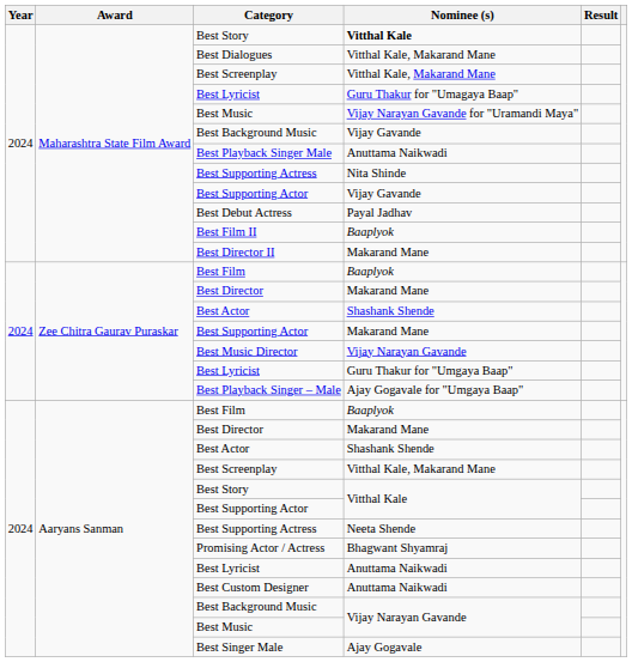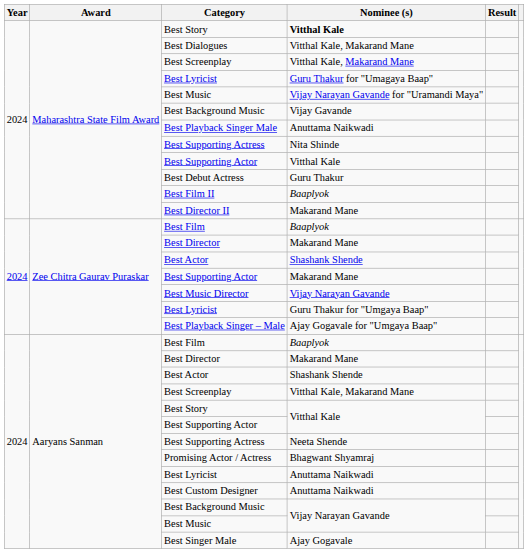Maharashtra State Film Award / Best Supporting Actor | Nominee (s): Vijay Gavande -> Vitthal Kale
Best Debut Actress | Nominee (s): Payal Jadhav -> Guru Thakur
